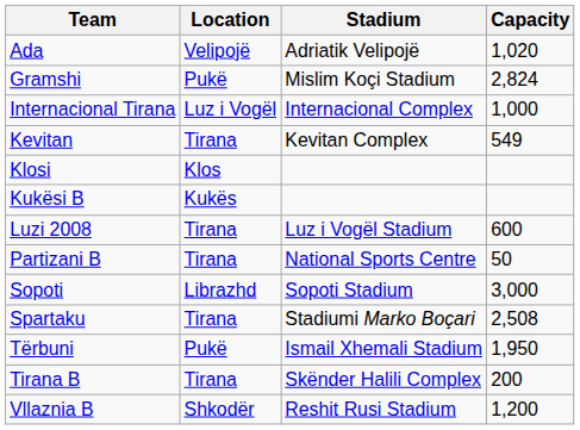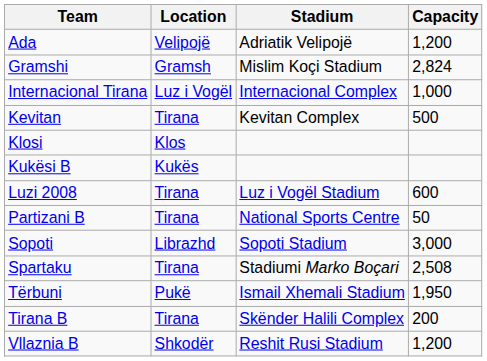Ada | Capacity: 1,020 -> 1,200
Gramshi | Location: Pukë -> Gramsh
Kevitan | Capacity: 549 -> 500
